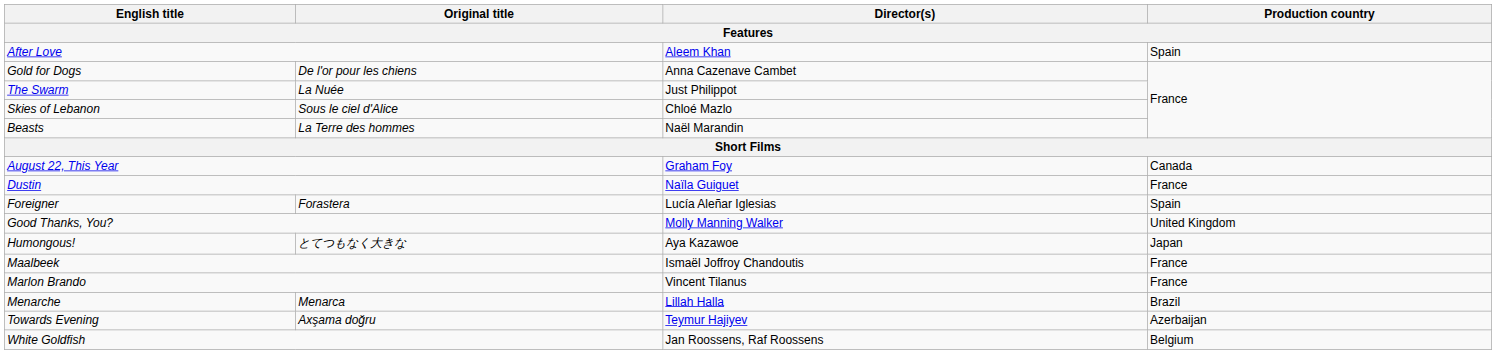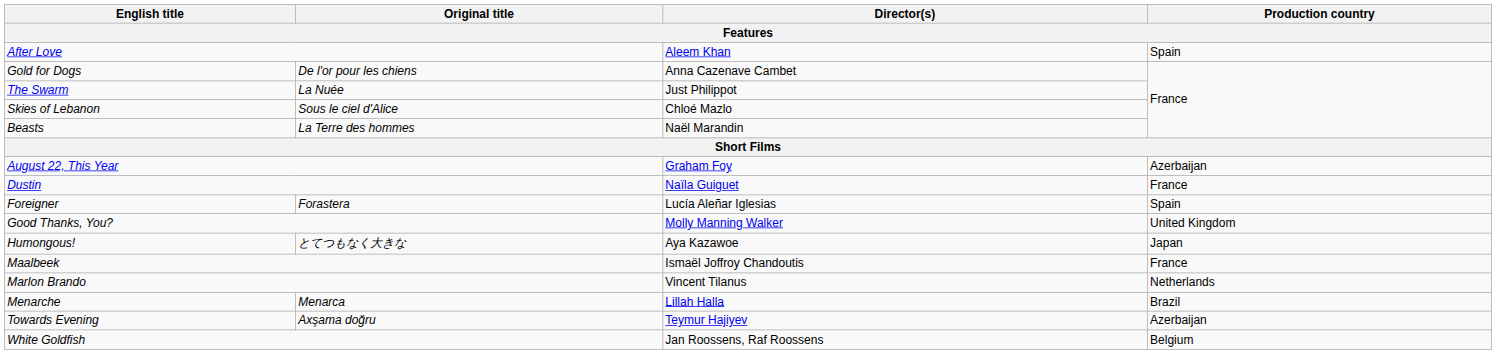August 22, This Year | Production country: Canada -> Azerbaijan
Marlon Brando | Production country: France -> Netherlands
